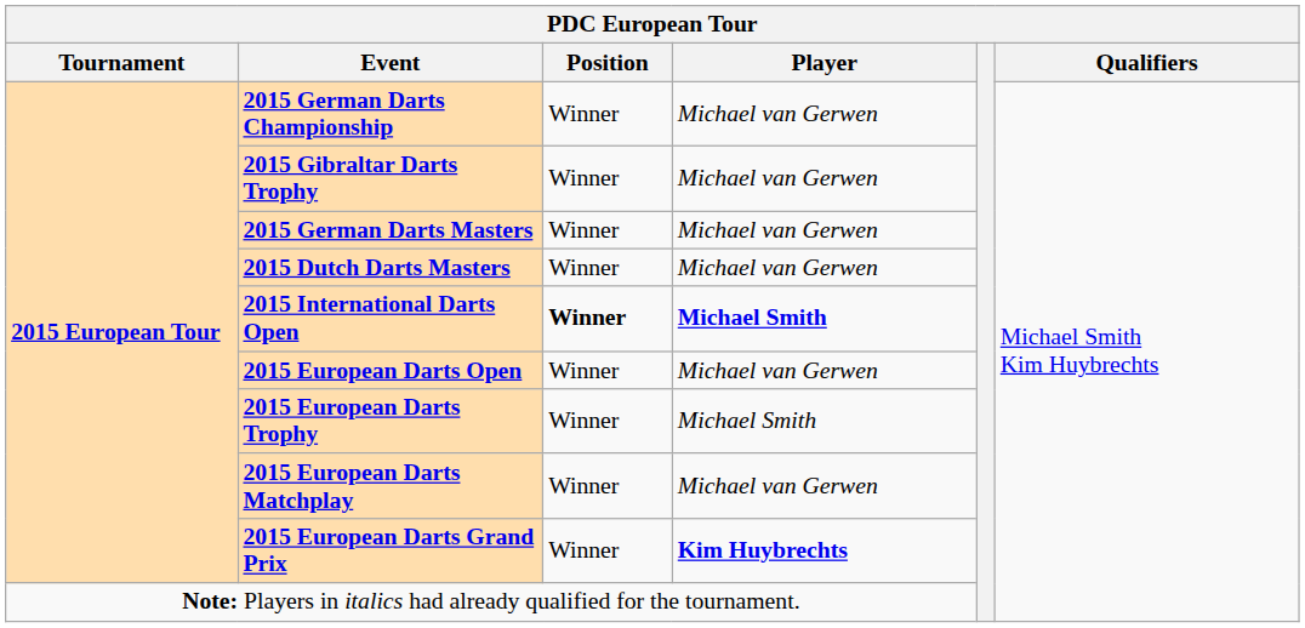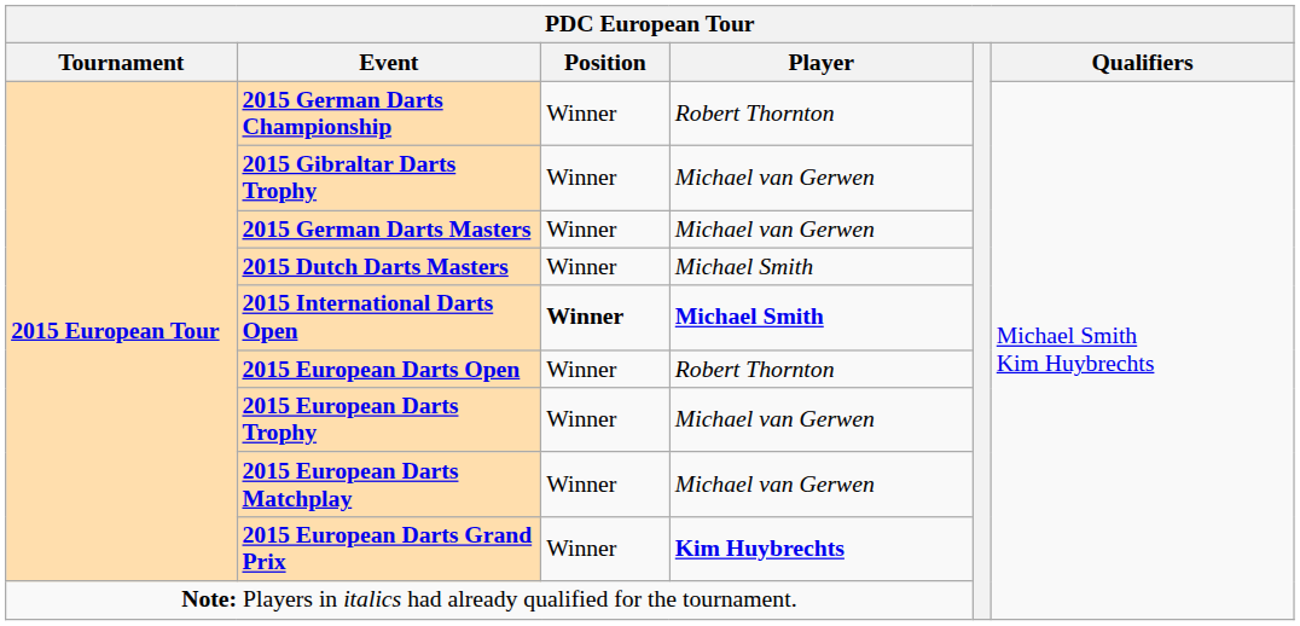2015 German Darts Championship | Player: Michael van Gerwen -> Robert Thornton
2015 Dutch Darts Masters | Player: Michael van Gerwen -> Michael Smith
2015 European Darts Open | Player: Michael van Gerwen -> Robert Thornton
2015 European Darts Trophy | Player: Michael Smith -> Michael van Gerwen
